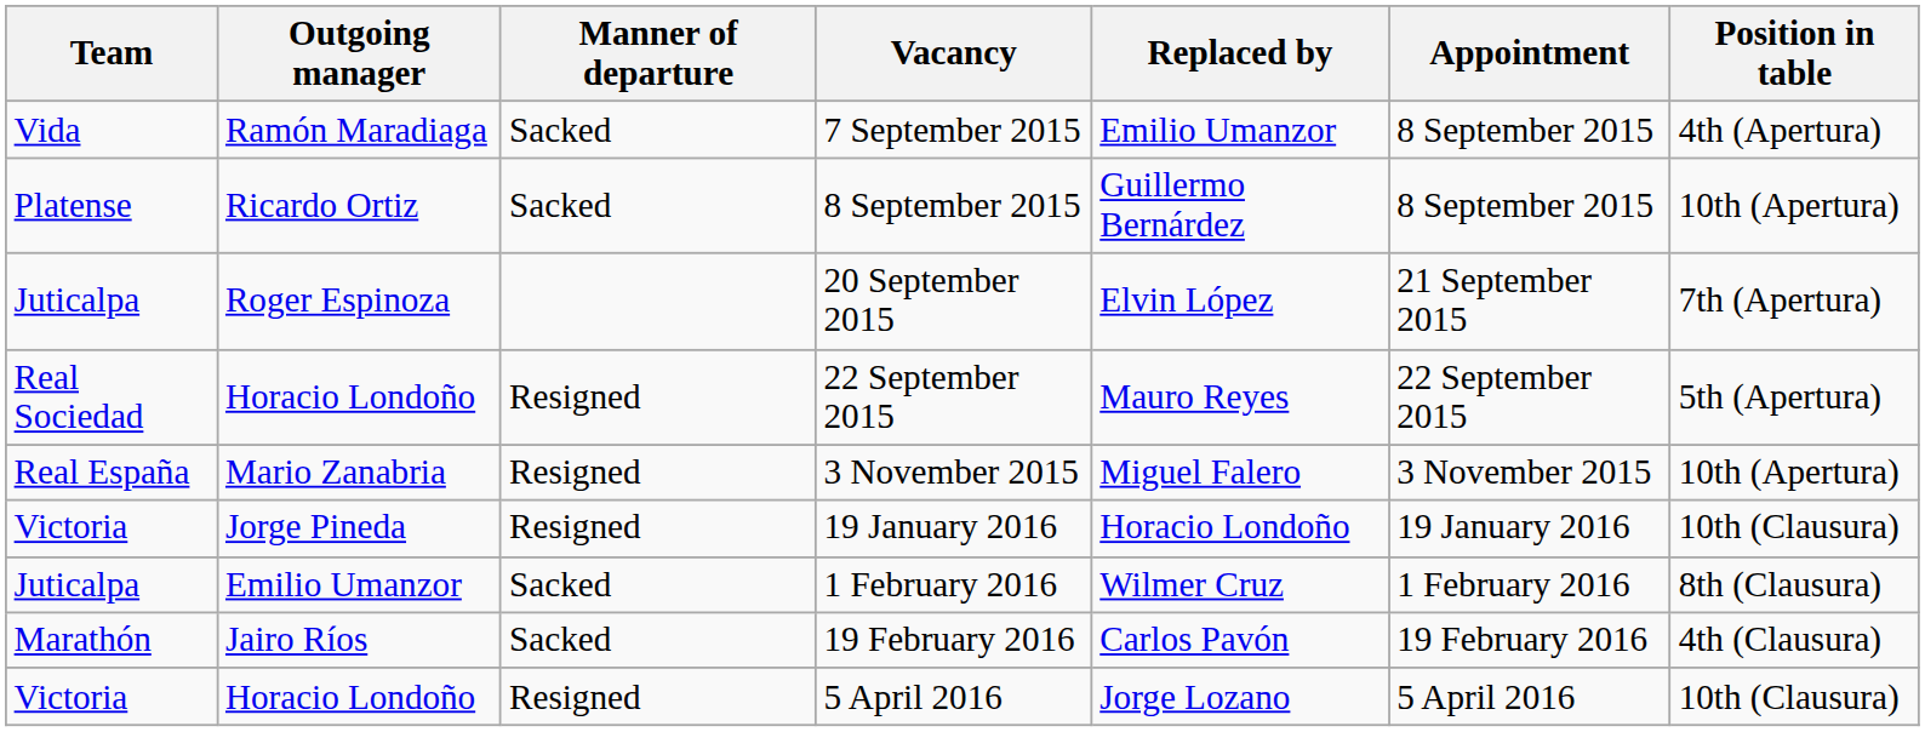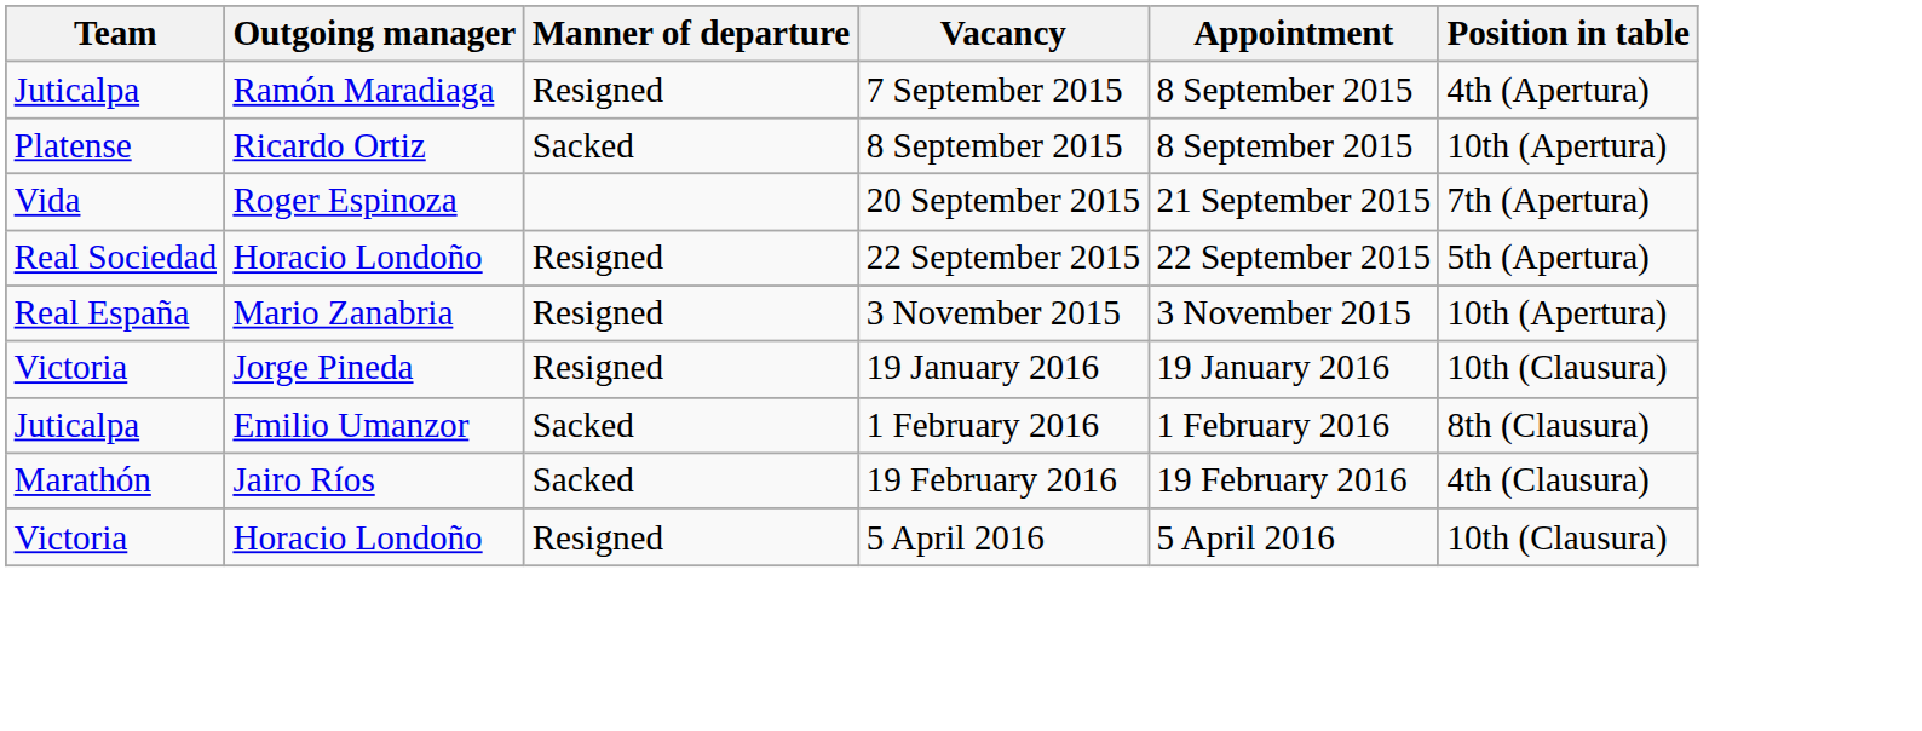- column: Replaced by | Emilio Umanzor | Guillermo Bernárdez | Elvin López | Mauro Reyes | Miguel Falero | Horacio Londoño | Wilmer Cruz | Carlos Pavón | Jorge Lozano
7 September 2015 | Team: Vida -> Juticalpa
7 September 2015 | Manner of departure: Sacked -> Resigned
20 September 2015 | Team: Juticalpa -> Vida
